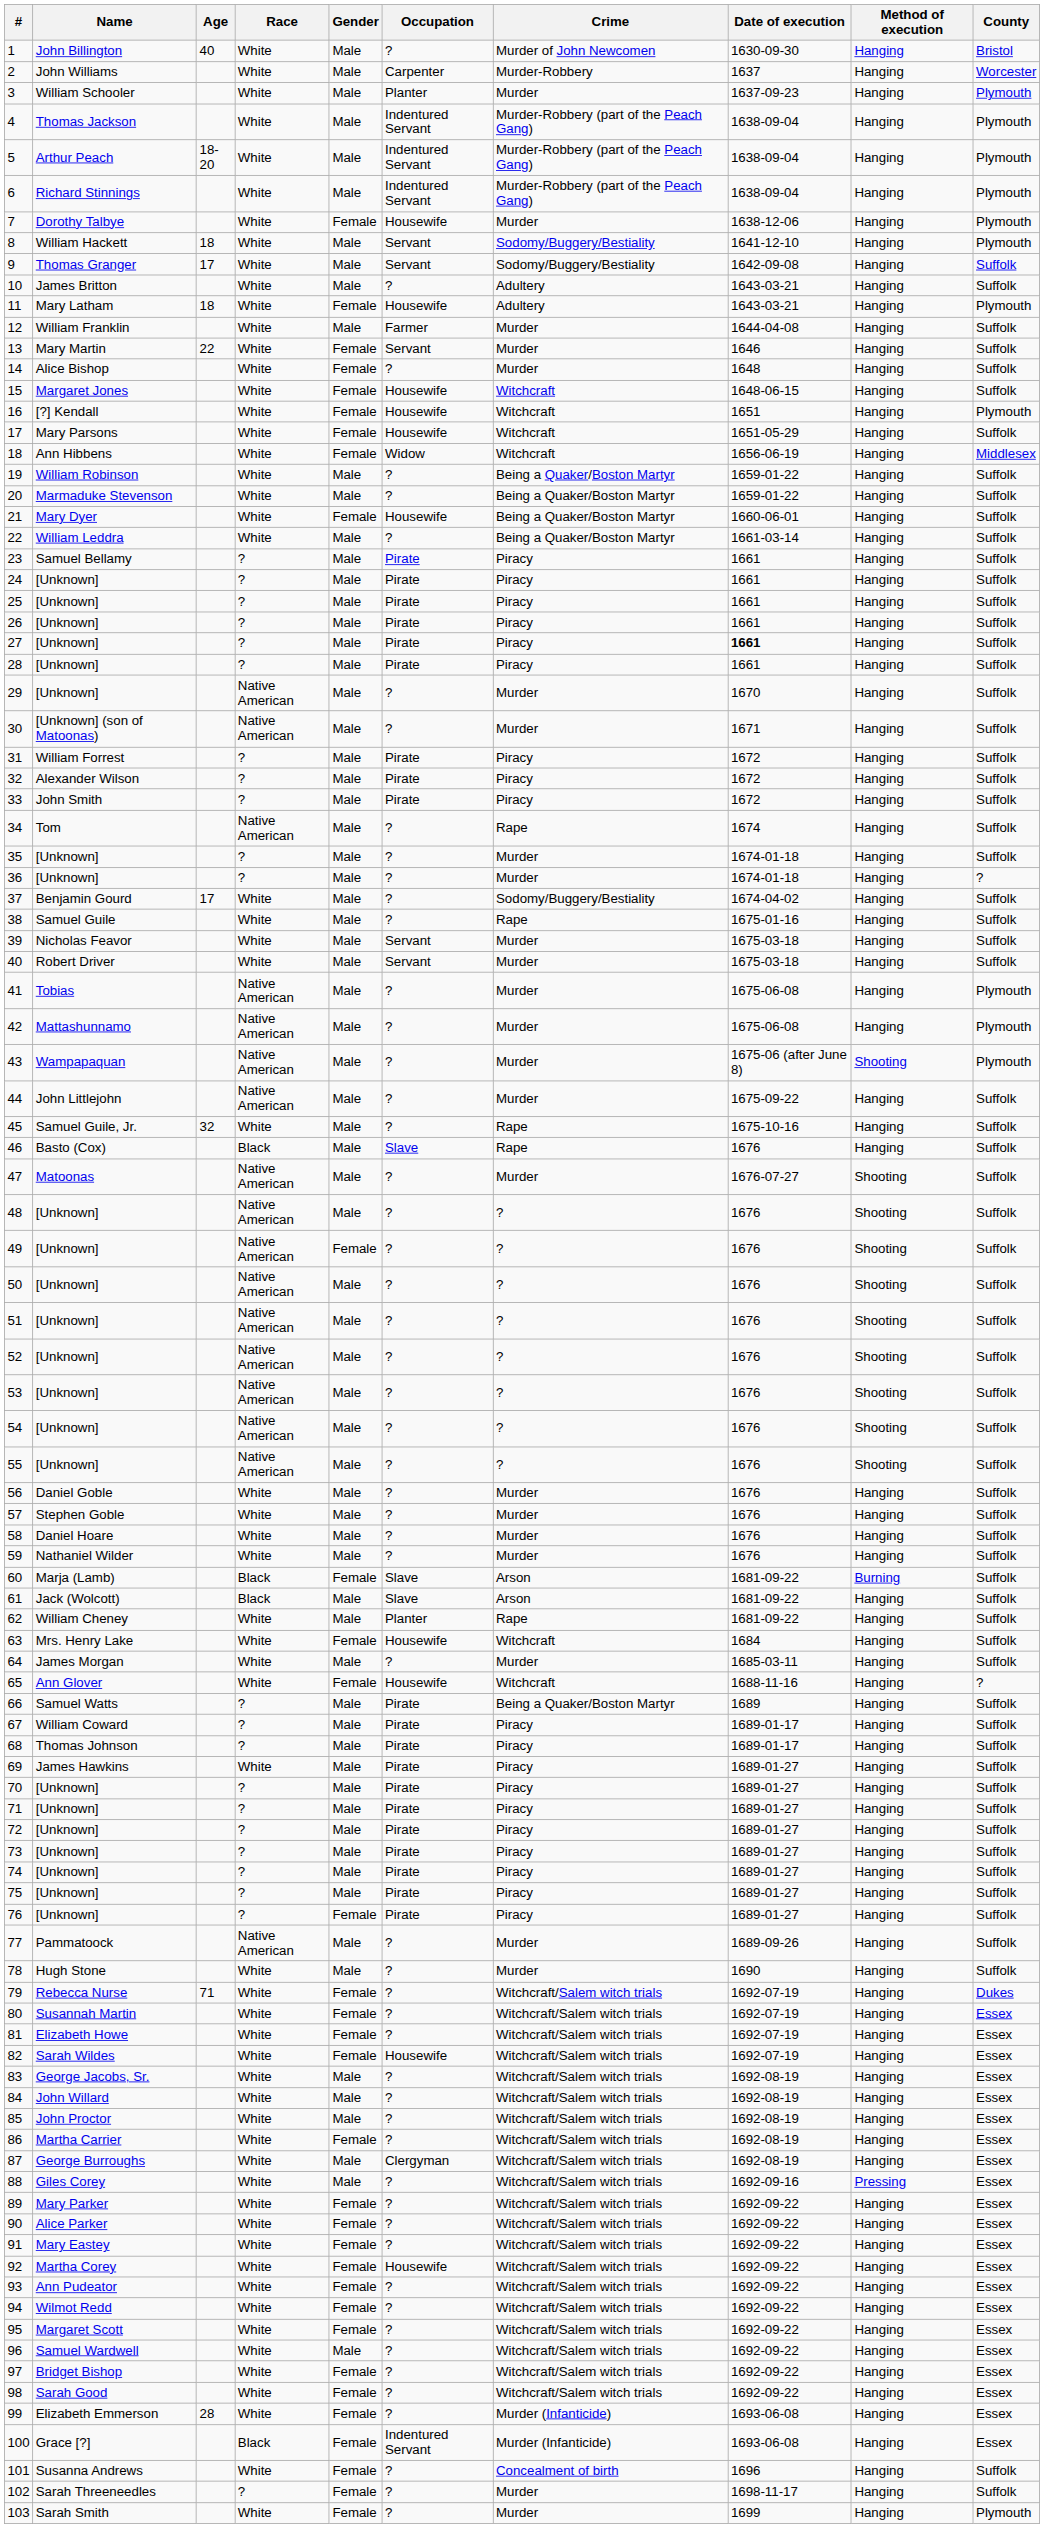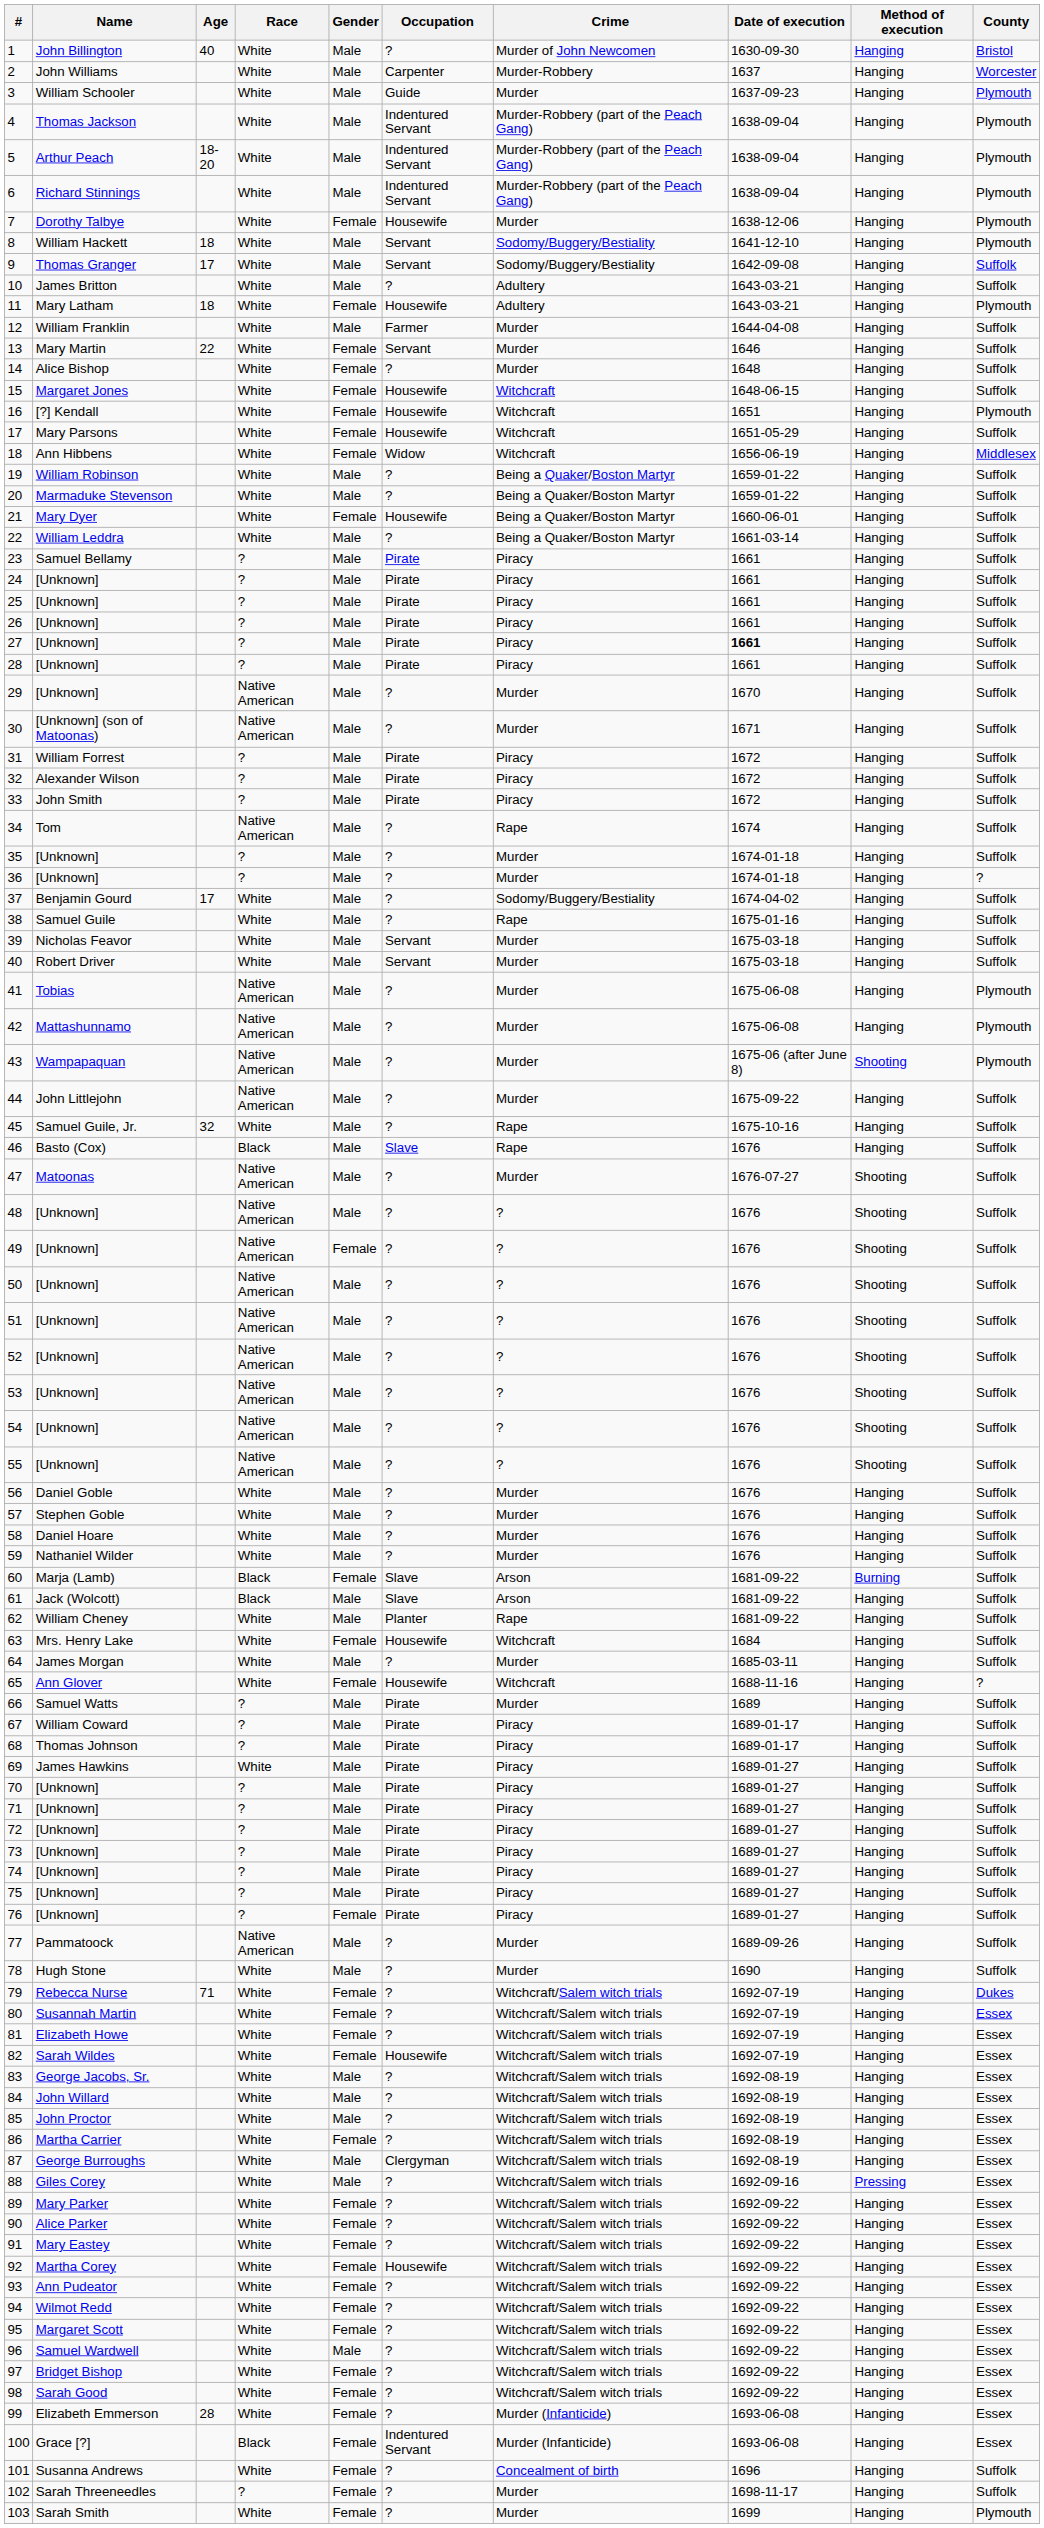3 | Occupation: Planter -> Guide
66 | Crime: Being a Quaker/Boston Martyr -> Murder
